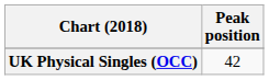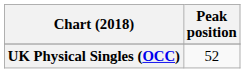UK Physical Singles (OCC) | Peak position: 42 -> 52
